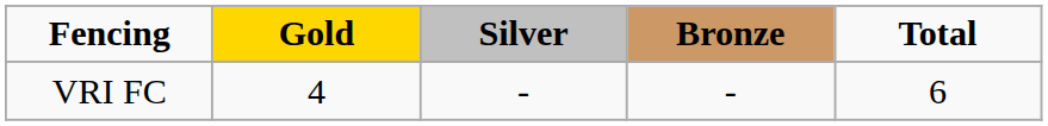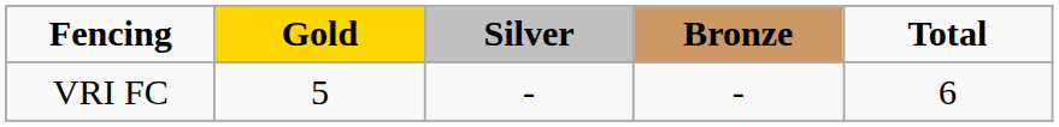VRI FC | Gold: 4 -> 5
